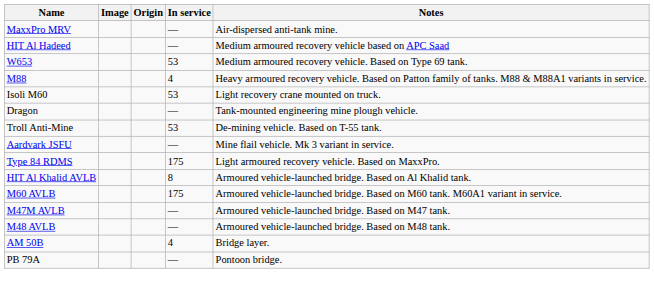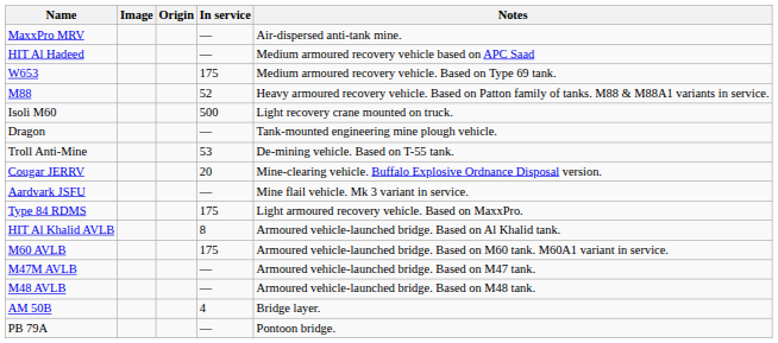W653 | In service: 53 -> 175
M88 | In service: 4 -> 52
Isoli M60 | In service: 53 -> 500
+ row: Cougar JERRV | 20 | Mine-clearing vehicle. Buffalo Explosive Ordnance Disposal version.
